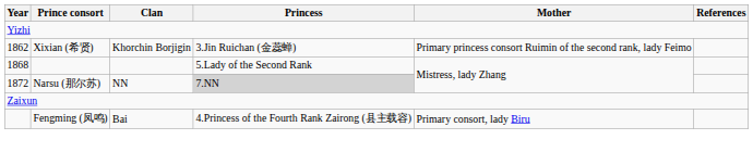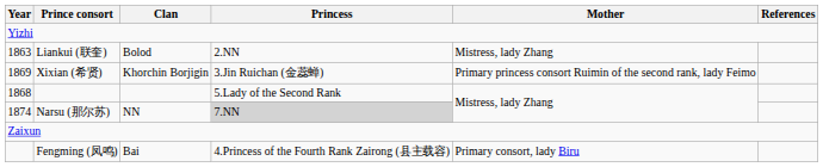+ row: 1863 | Liankui (联奎) | Bolod | 2.NN | Mistress, lady Zhang
Xixian (希贤) | Year: 1862 -> 1869
Narsu (那尔苏) | Year: 1872 -> 1874
